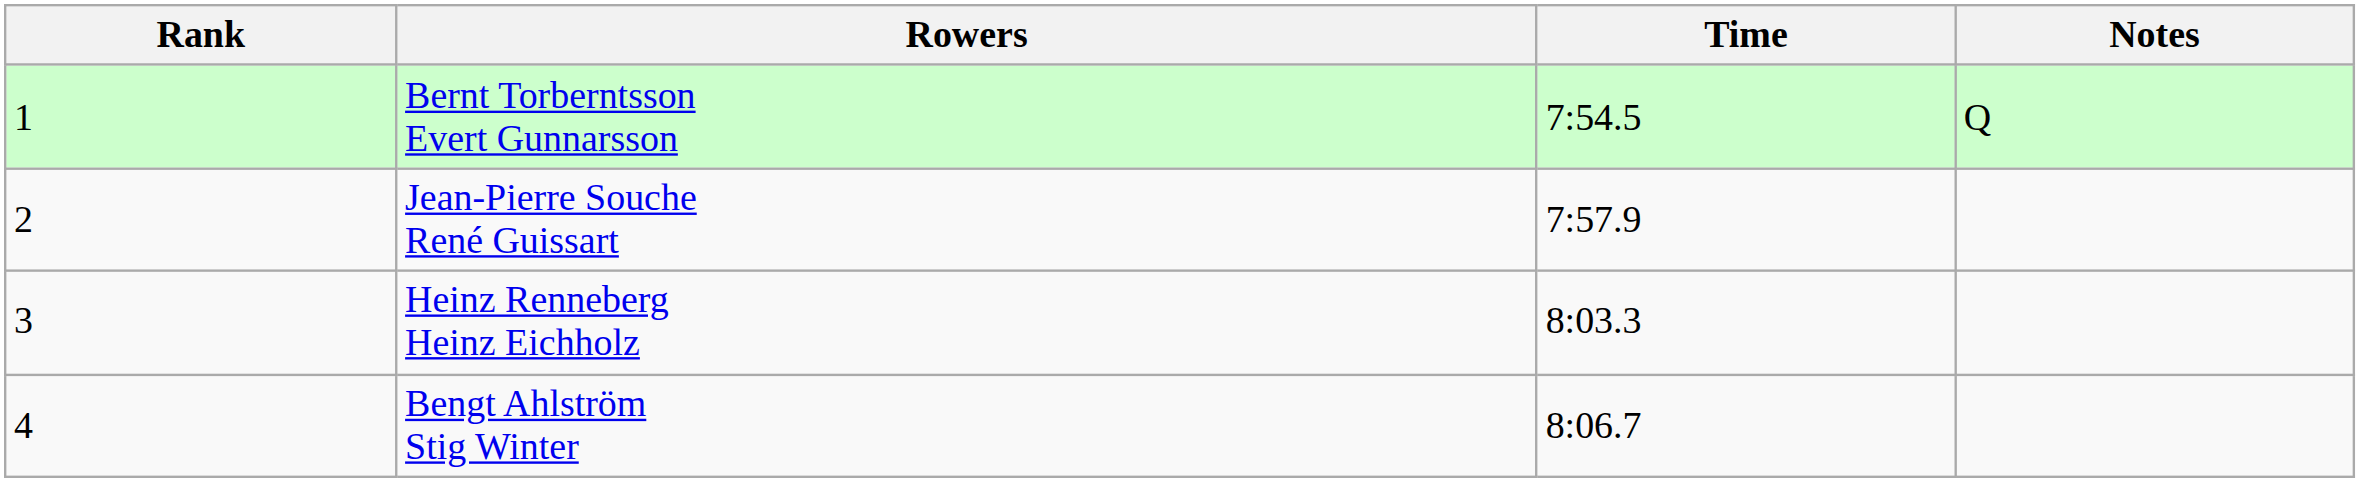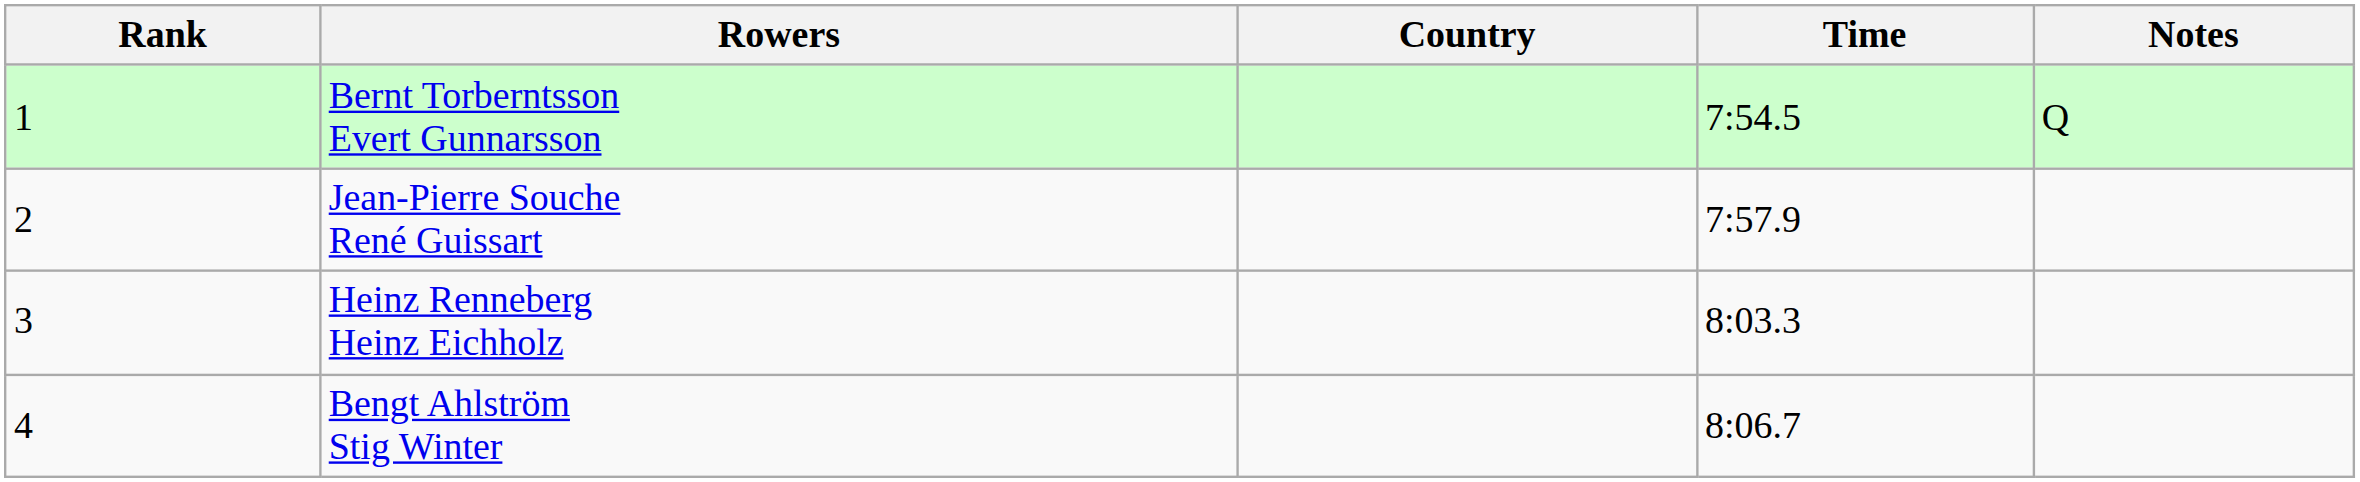+ column: Country
